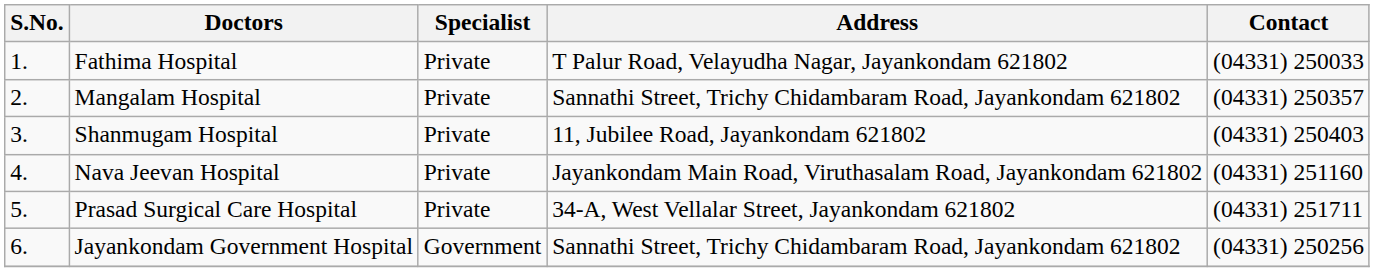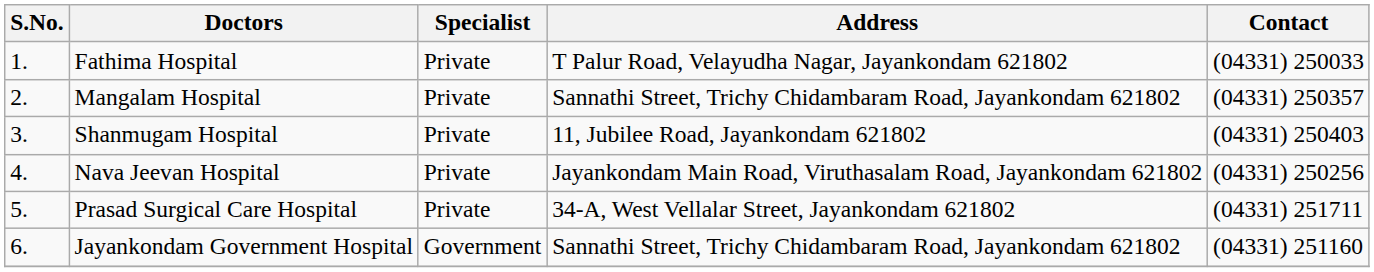Nava Jeevan Hospital | Contact: (04331) 251160 -> (04331) 250256
Jayankondam Government Hospital | Contact: (04331) 250256 -> (04331) 251160
